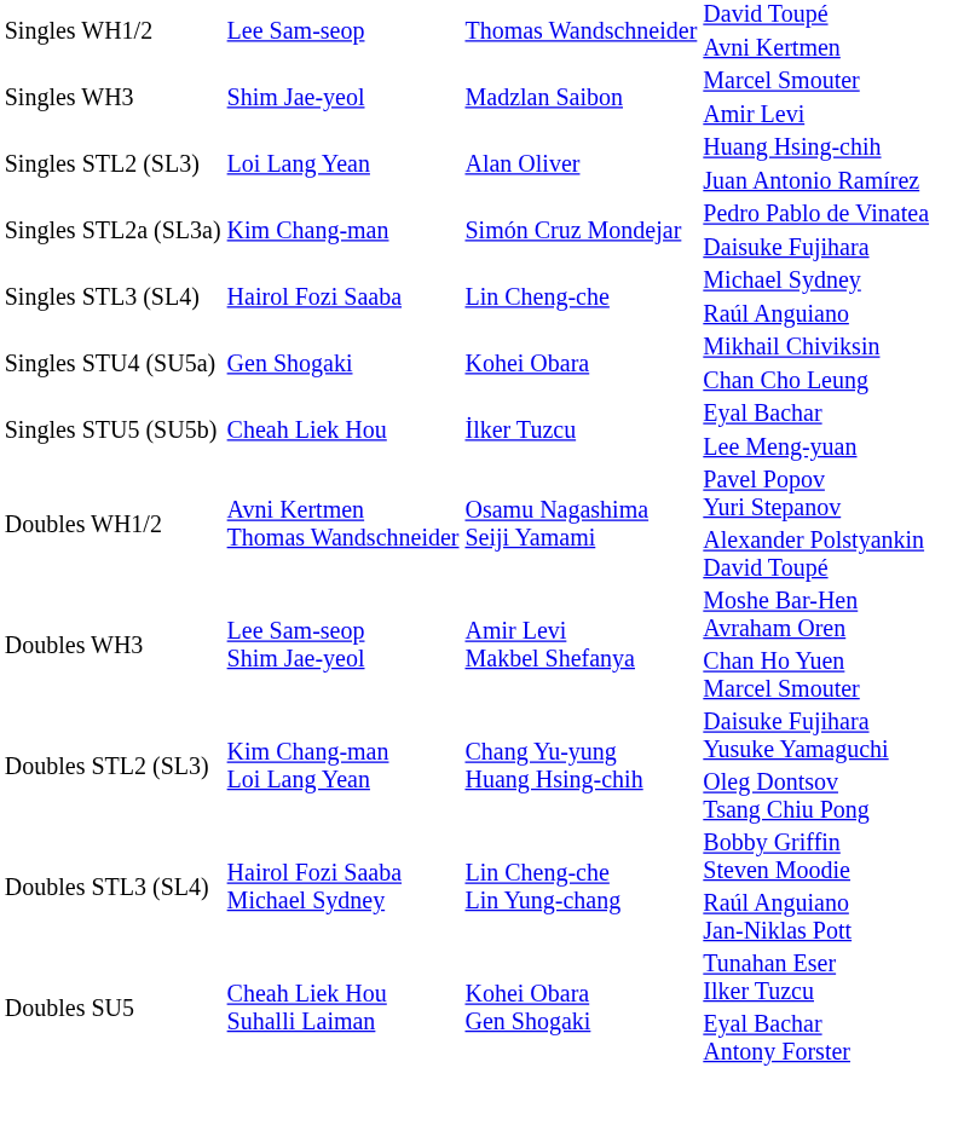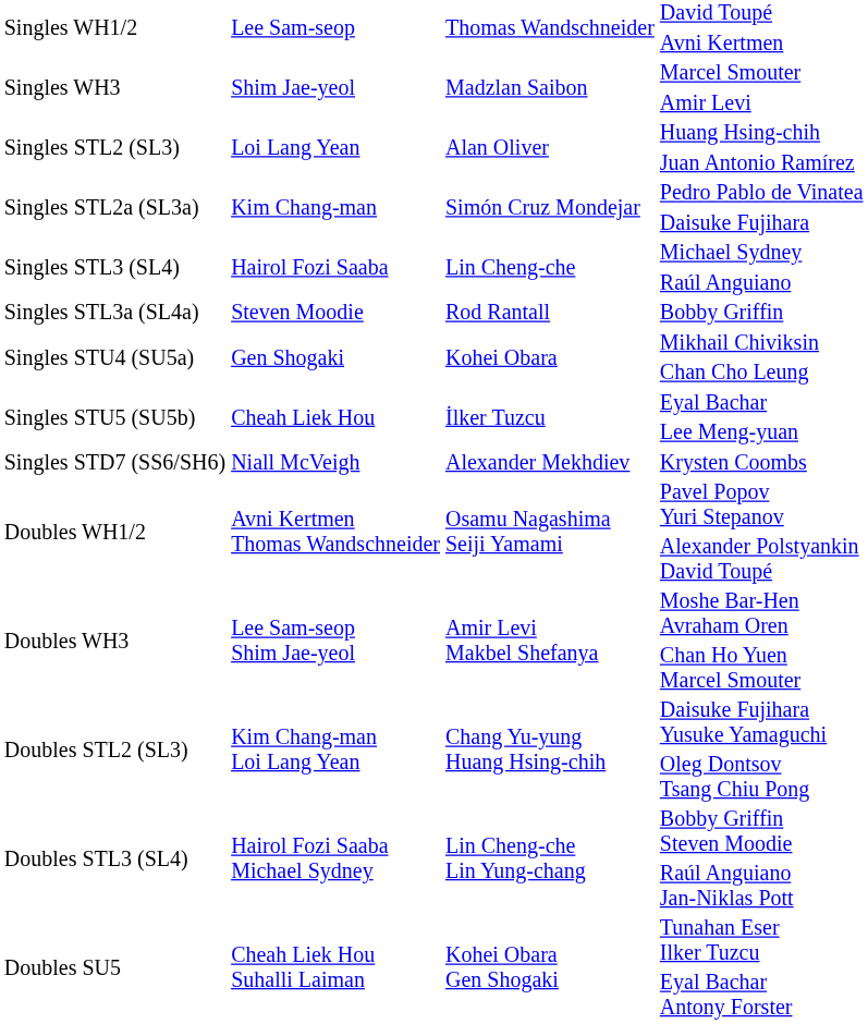+ row: Singles STL3a (SL4a) | Steven Moodie | Rod Rantall | Bobby Griffin
+ row: Singles STD7 (SS6/SH6) | Niall McVeigh | Alexander Mekhdiev | Krysten Coombs
